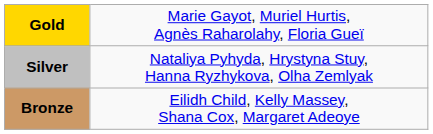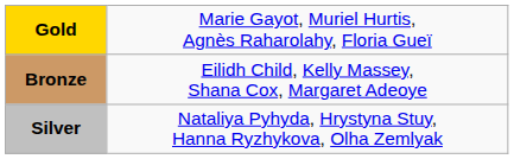rows swapped: Silver <-> Bronze
